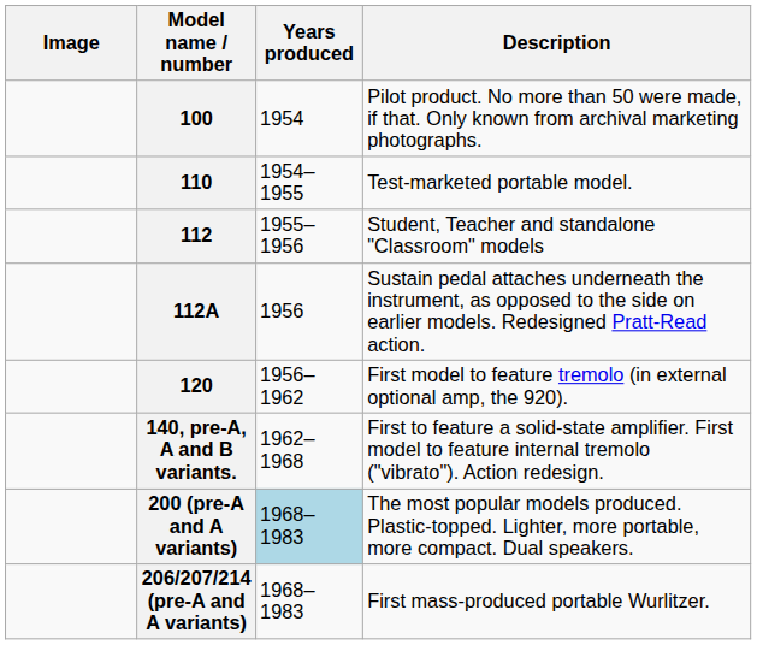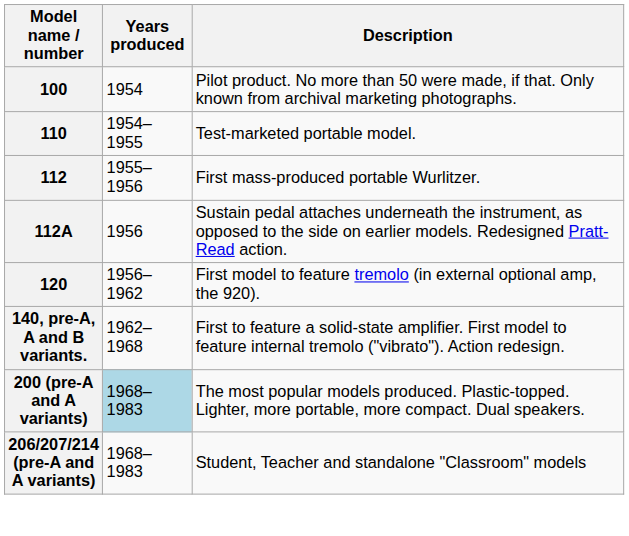- column: Image
112 | Description: Student, Teacher and standalone "Classroom" models -> First mass-produced portable Wurlitzer.
206/207/214 (pre-A and A variants) | Description: First mass-produced portable Wurlitzer. -> Student, Teacher and standalone "Classroom" models
